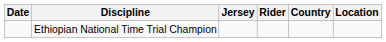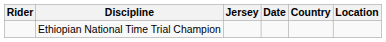columns swapped: Date <-> Rider
